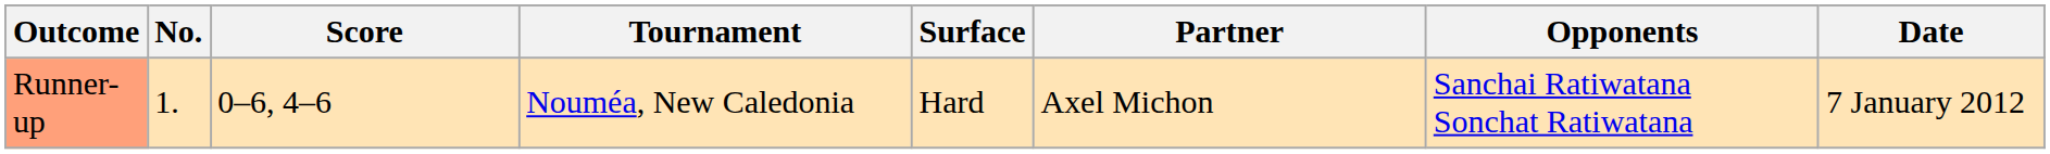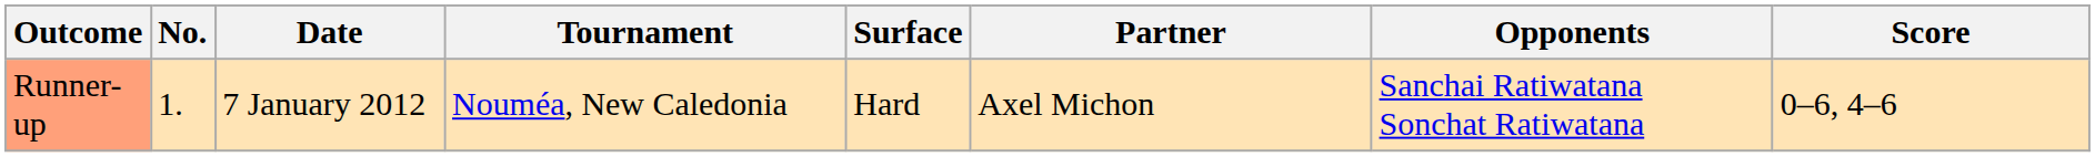columns swapped: Date <-> Score
